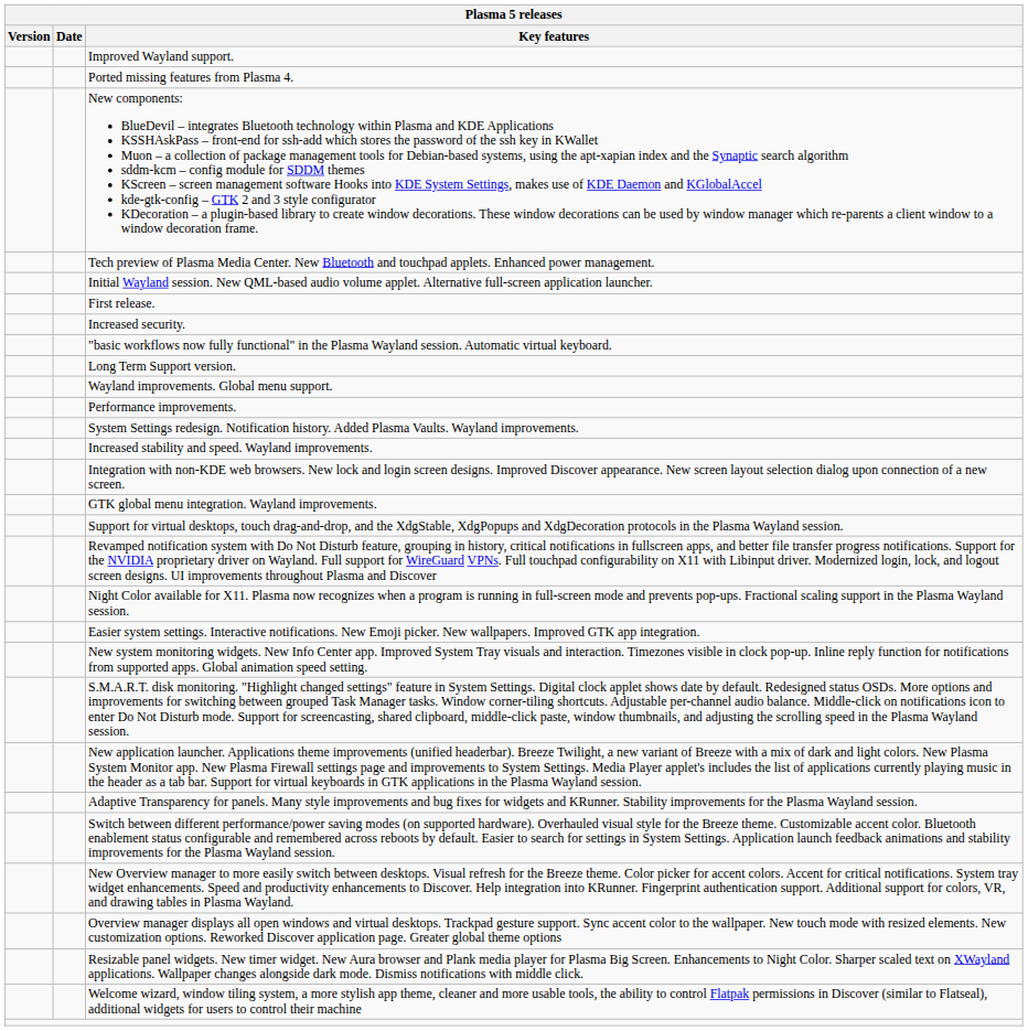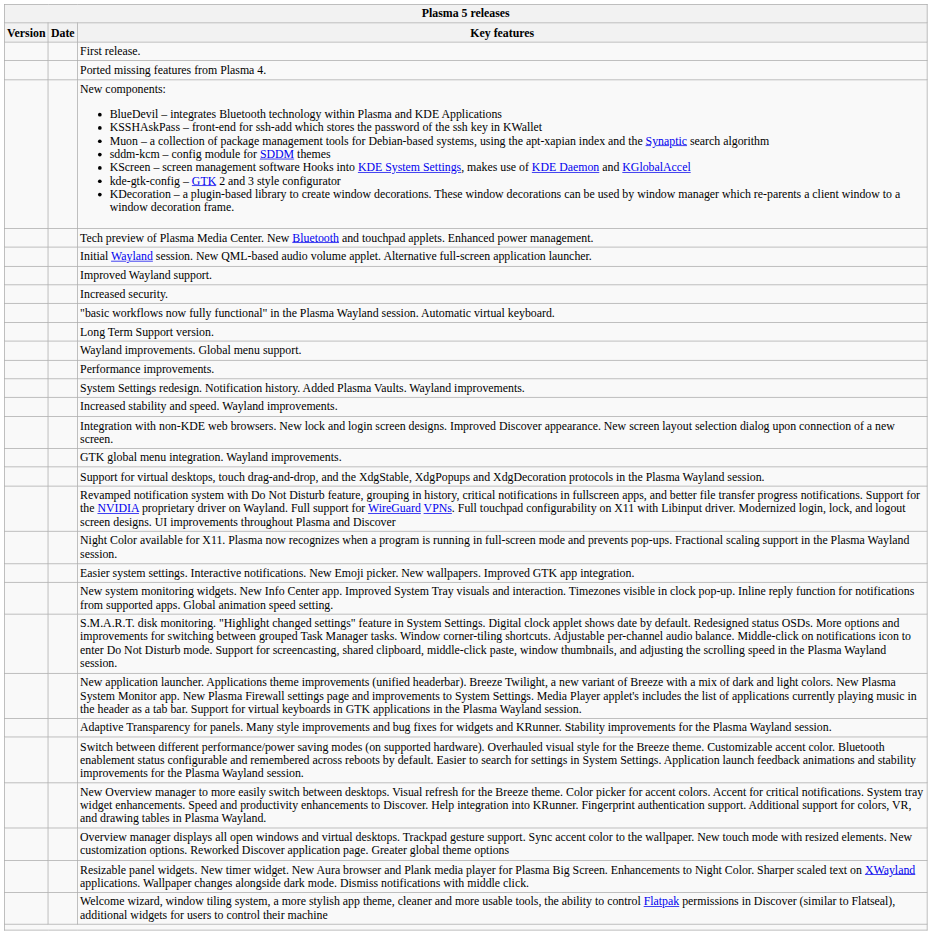rows swapped: First release. <-> Improved Wayland support.
